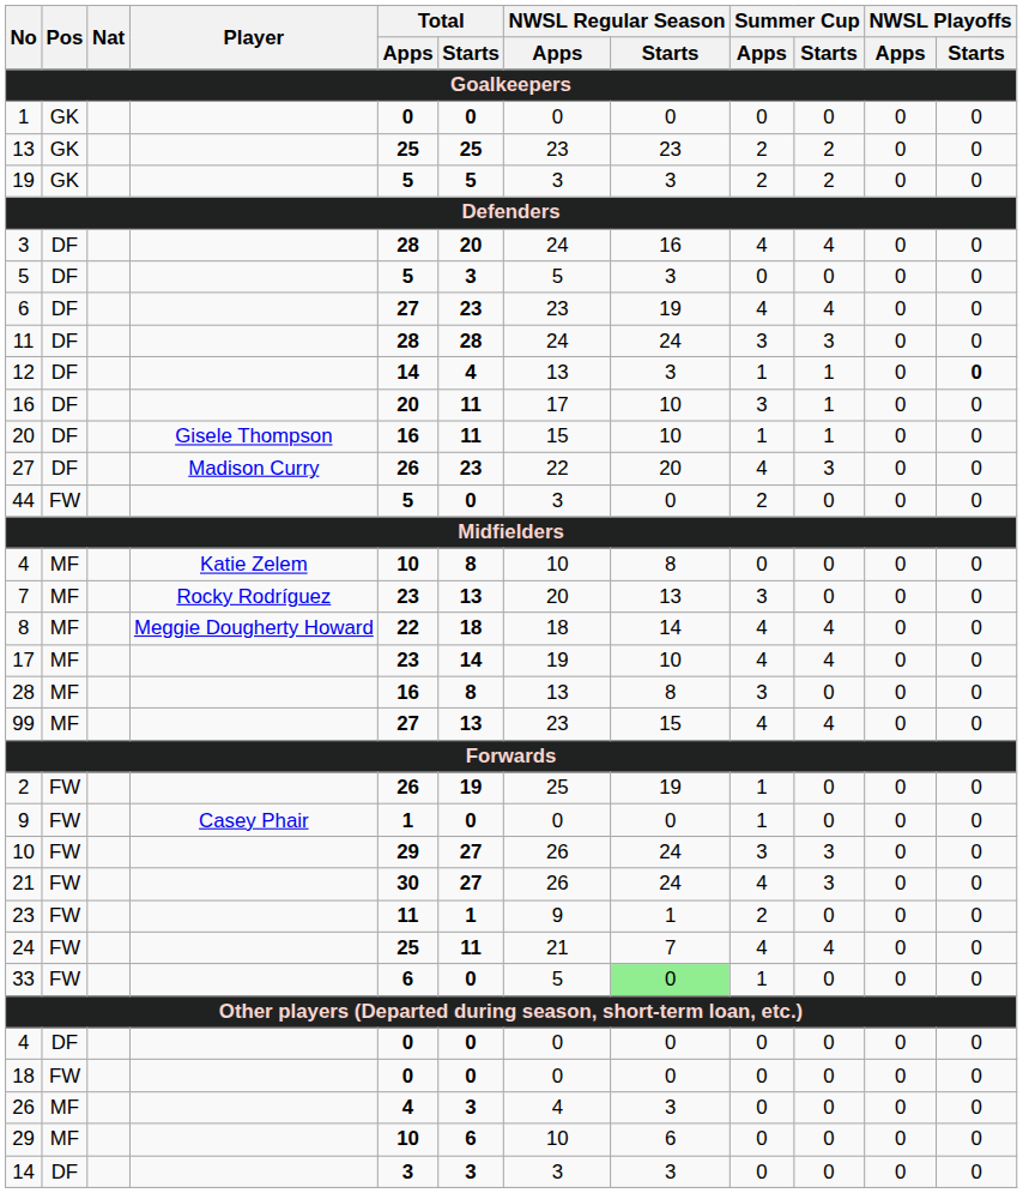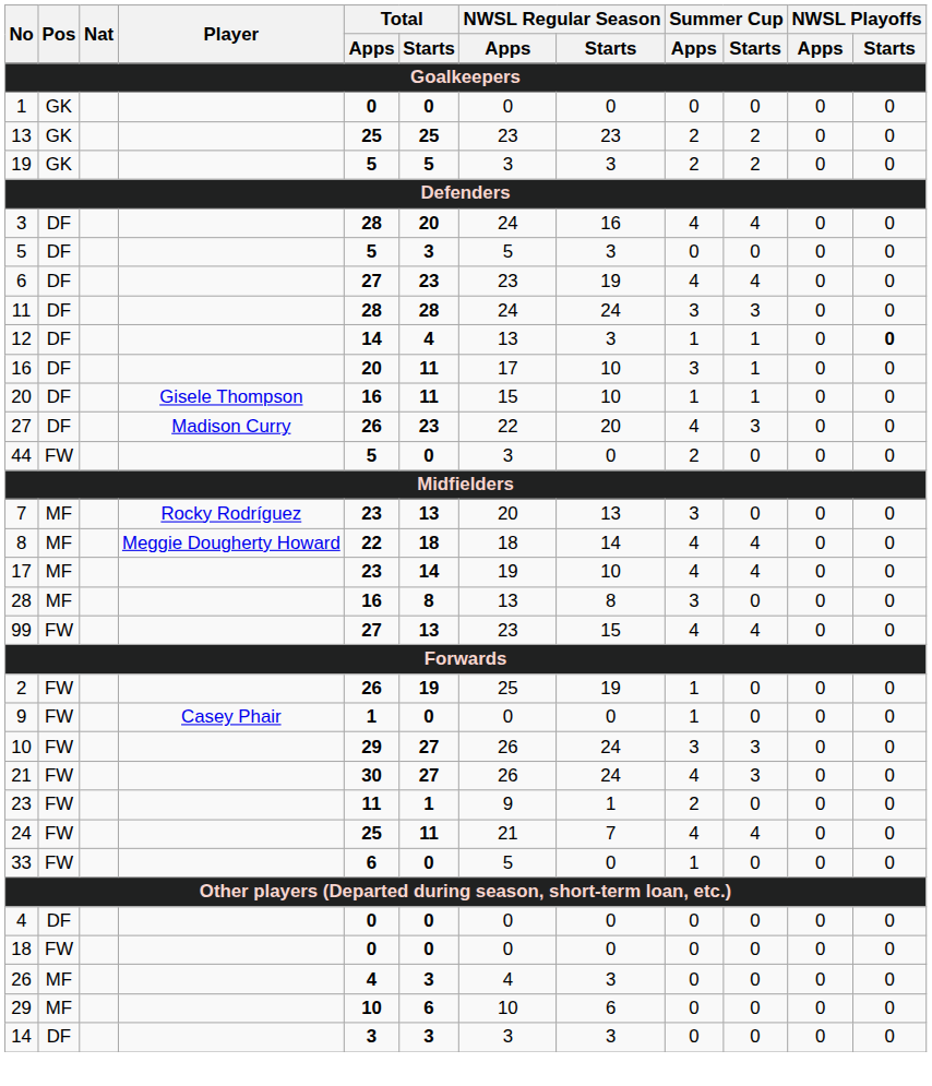- row: 4 | MF | Katie Zelem | 10 | 8 | 10 | 8 | 0 | 0 | 0 | 0
99 | Pos: MF -> FW
33 | NWSL Regular Season / Starts: lightgreen background -> no background
